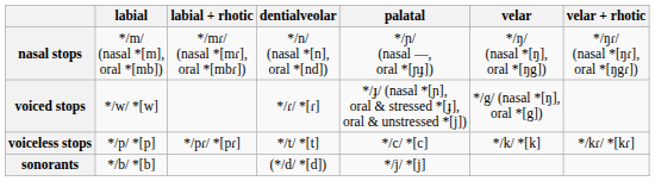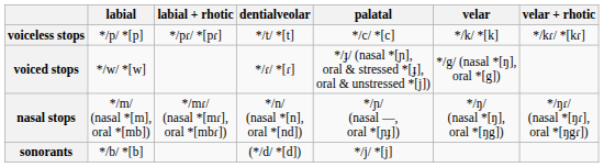rows swapped: voiceless stops <-> nasal stops
